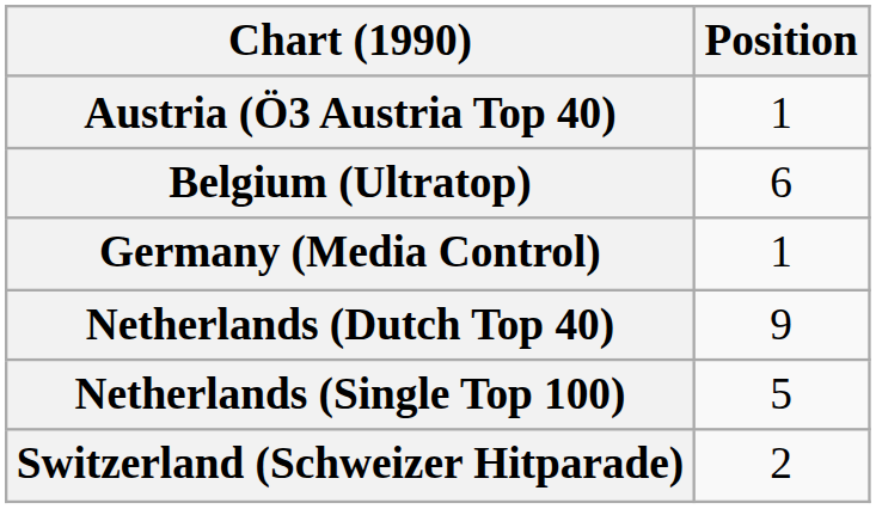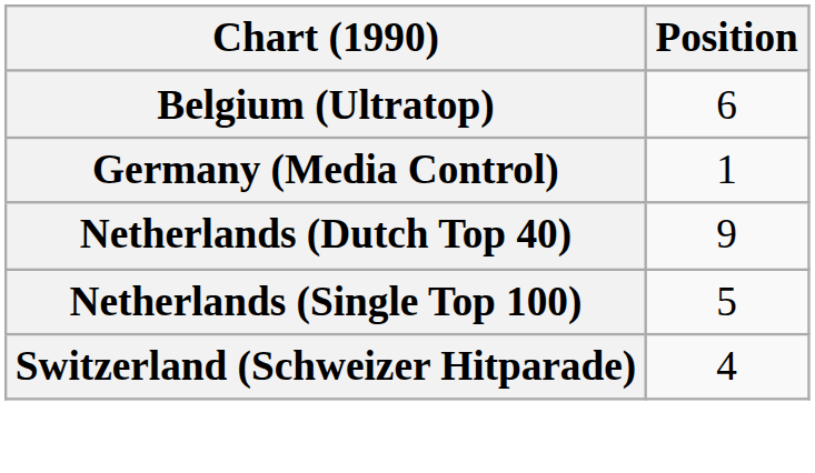- row: Austria (Ö3 Austria Top 40) | 1
Switzerland (Schweizer Hitparade) | Position: 2 -> 4
